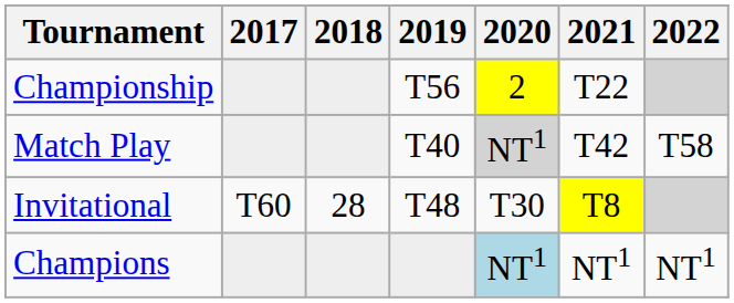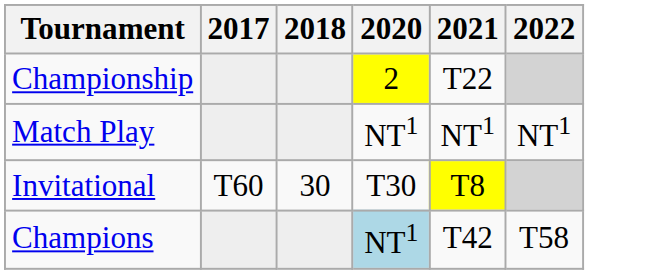- column: 2019 | T56 | T40 | T48
Match Play | 2020: lightgrey background -> no background
Match Play | 2021: T42 -> NT1
Match Play | 2022: T58 -> NT1
Invitational | 2018: 28 -> 30
Champions | 2021: NT1 -> T42
Champions | 2022: NT1 -> T58
